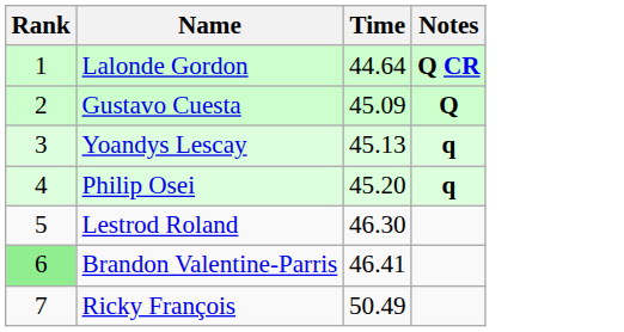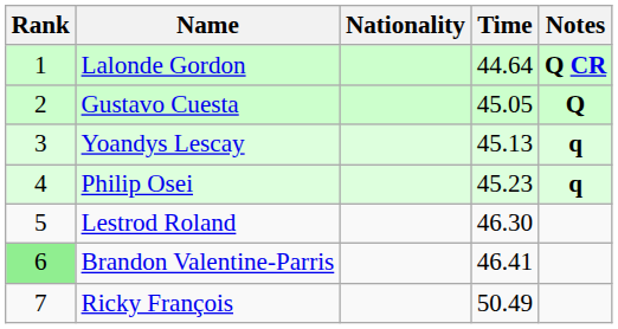+ column: Nationality
Gustavo Cuesta | Time: 45.09 -> 45.05
Philip Osei | Time: 45.20 -> 45.23
